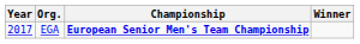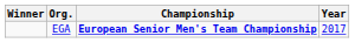columns swapped: Year <-> Winner
